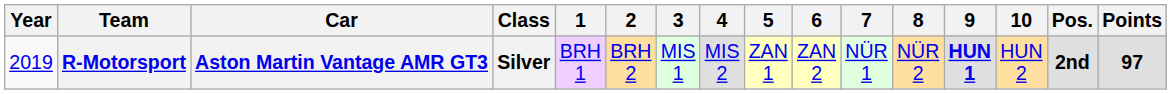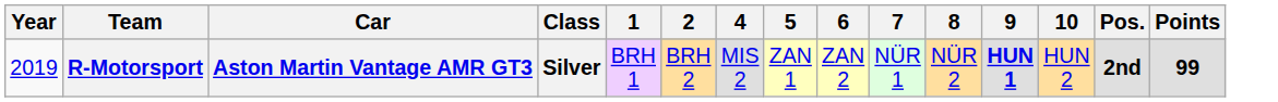- column: 3 | MIS 1
R-Motorsport | Points: 97 -> 99
